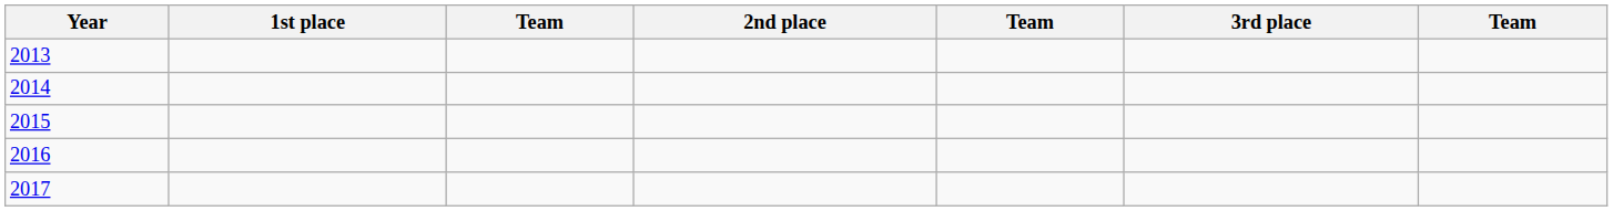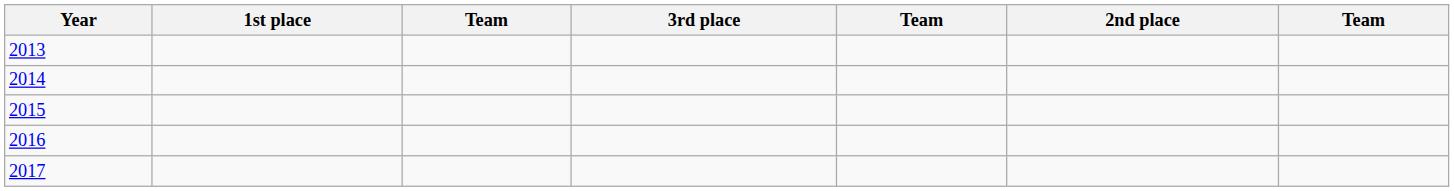columns swapped: 2nd place <-> 3rd place
